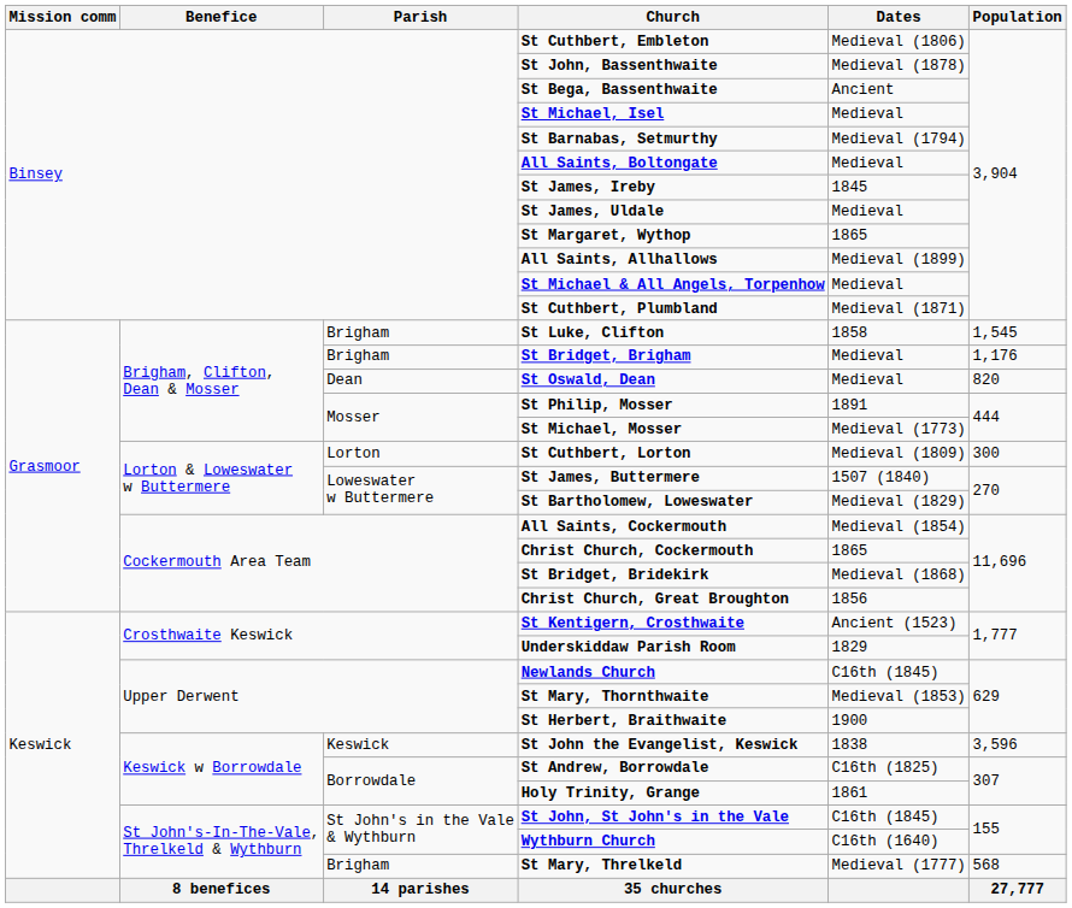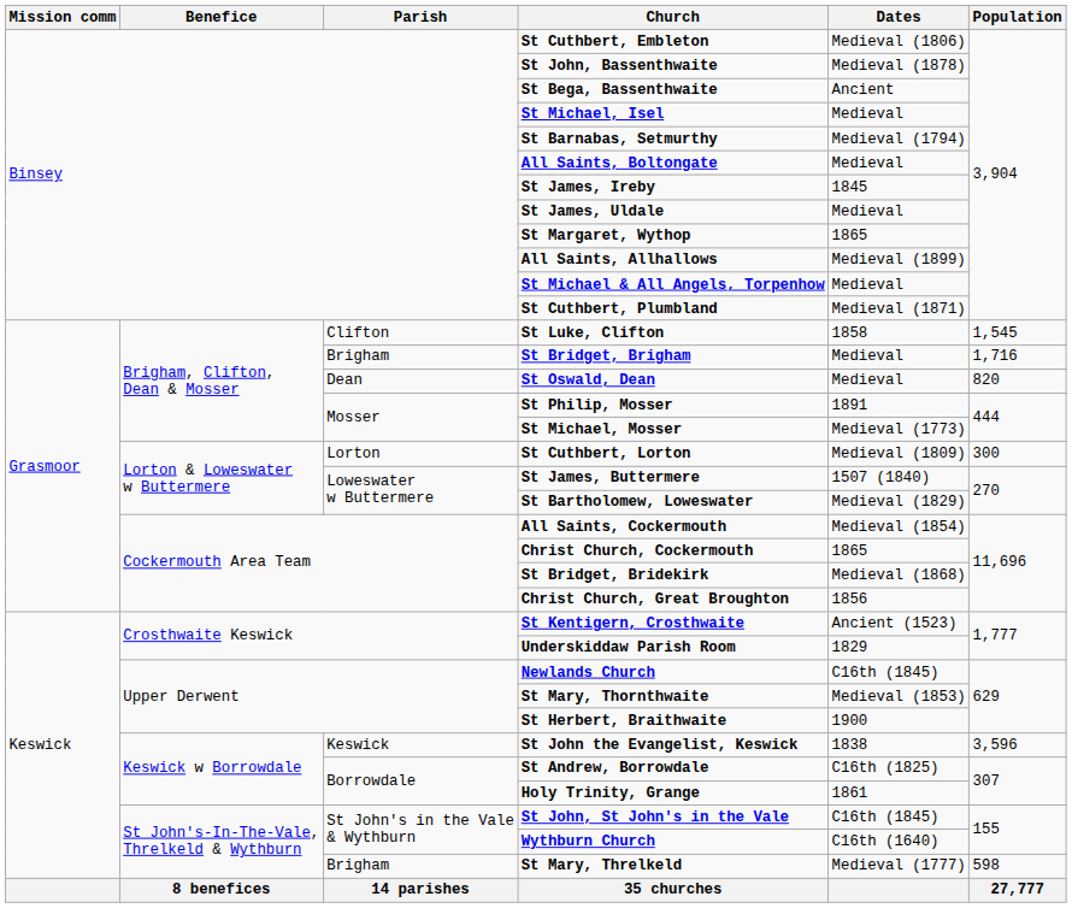St Luke, Clifton | Parish: Brigham -> Clifton
St Bridget, Brigham | Population: 1,176 -> 1,716
St Mary, Threlkeld | Population: 568 -> 598
